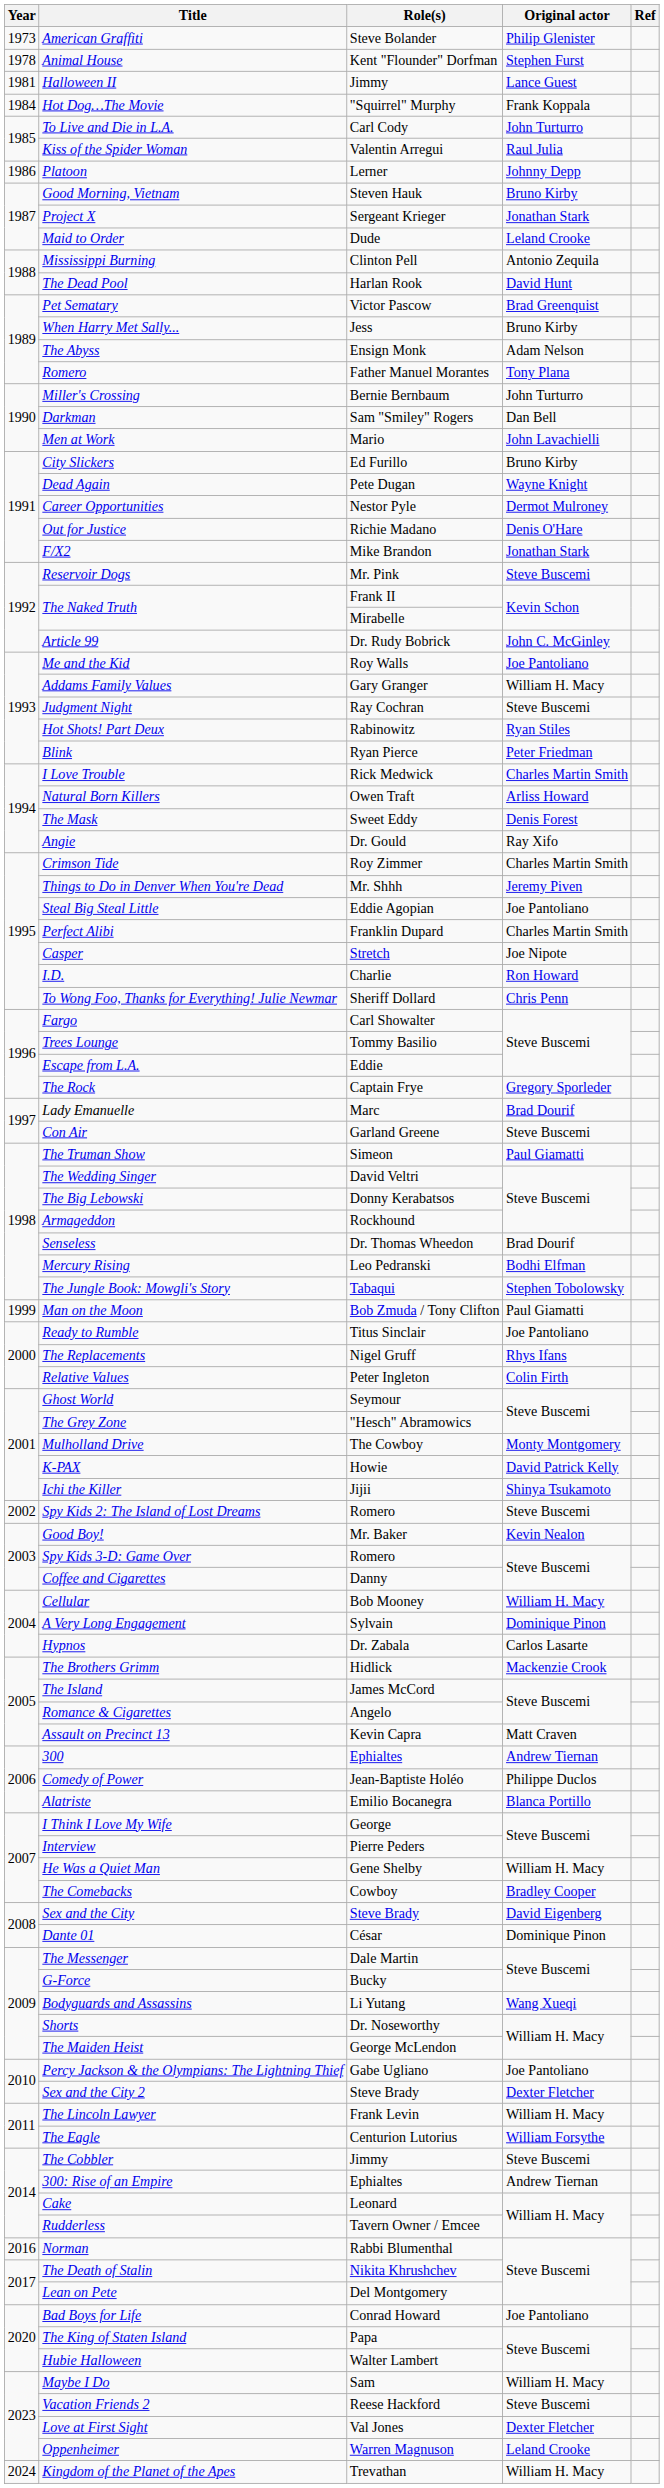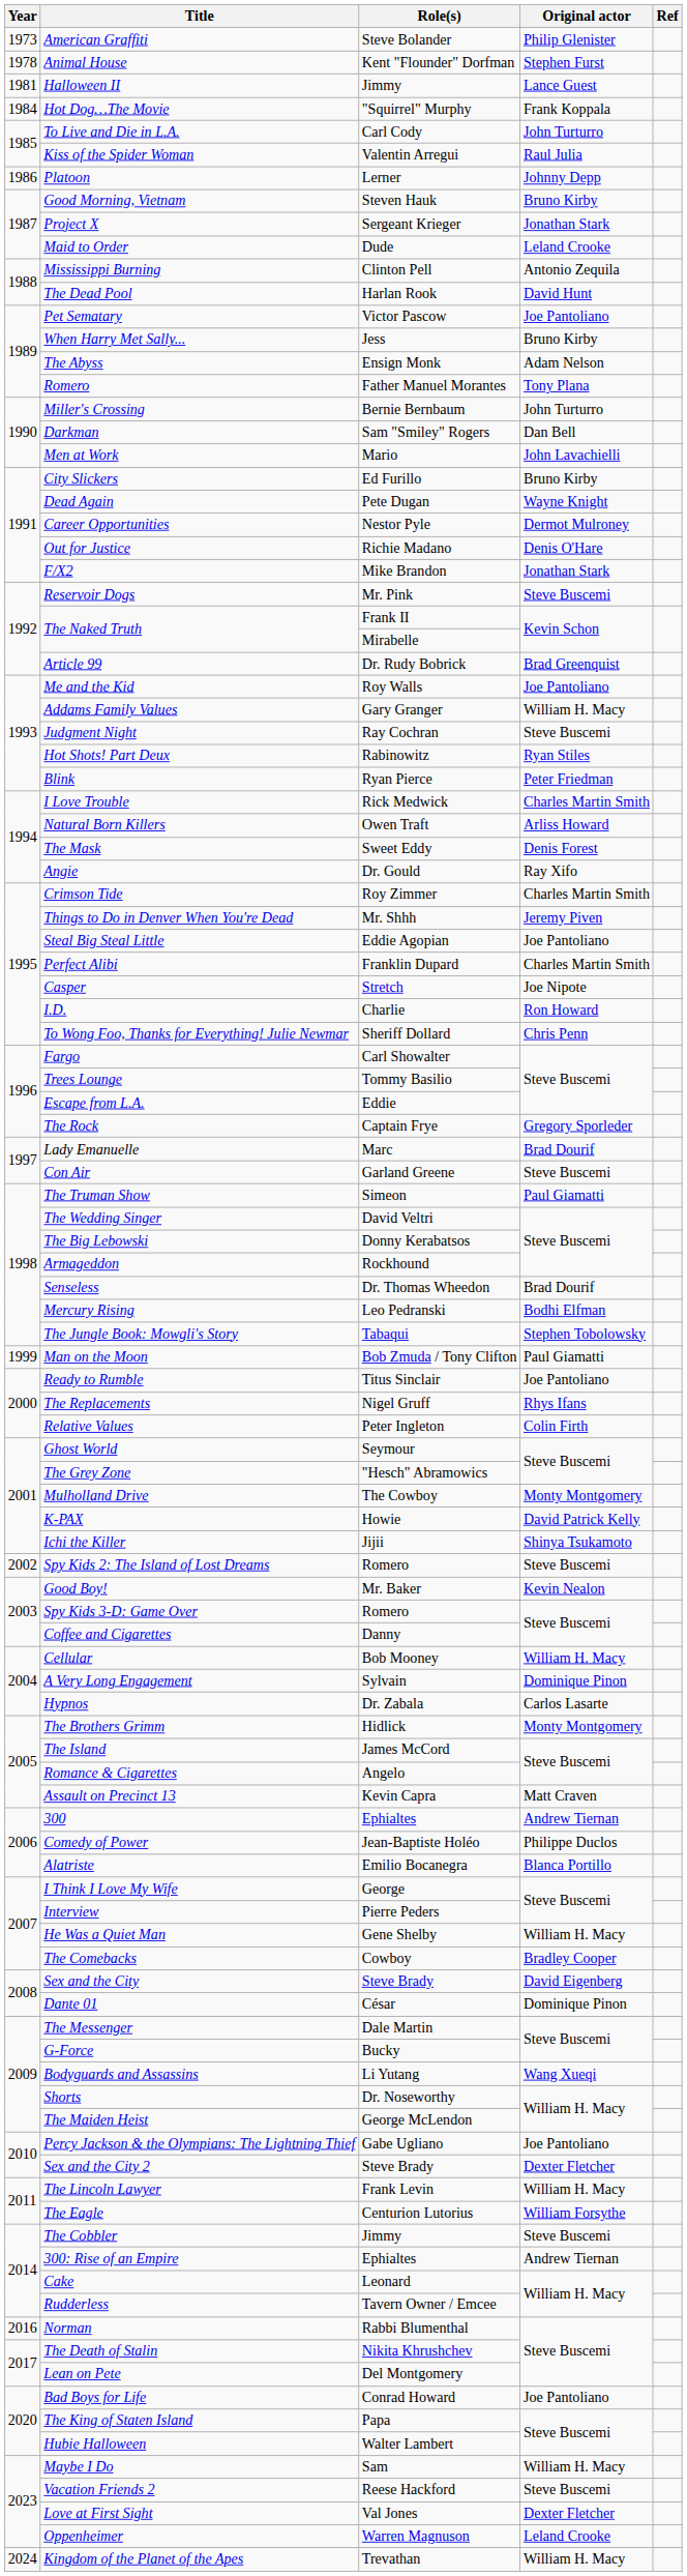Pet Sematary | Original actor: Brad Greenquist -> Joe Pantoliano
Article 99 | Original actor: John C. McGinley -> Brad Greenquist
The Brothers Grimm | Original actor: Mackenzie Crook -> Monty Montgomery
